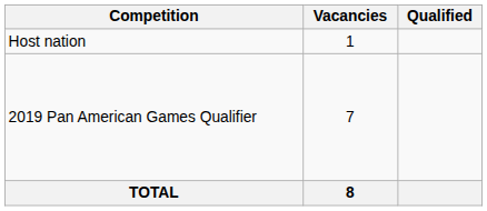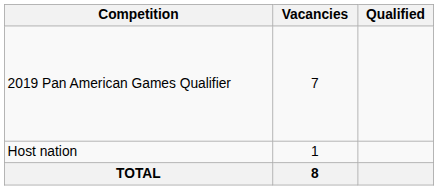rows swapped: Host nation <-> 2019 Pan American Games Qualifier
